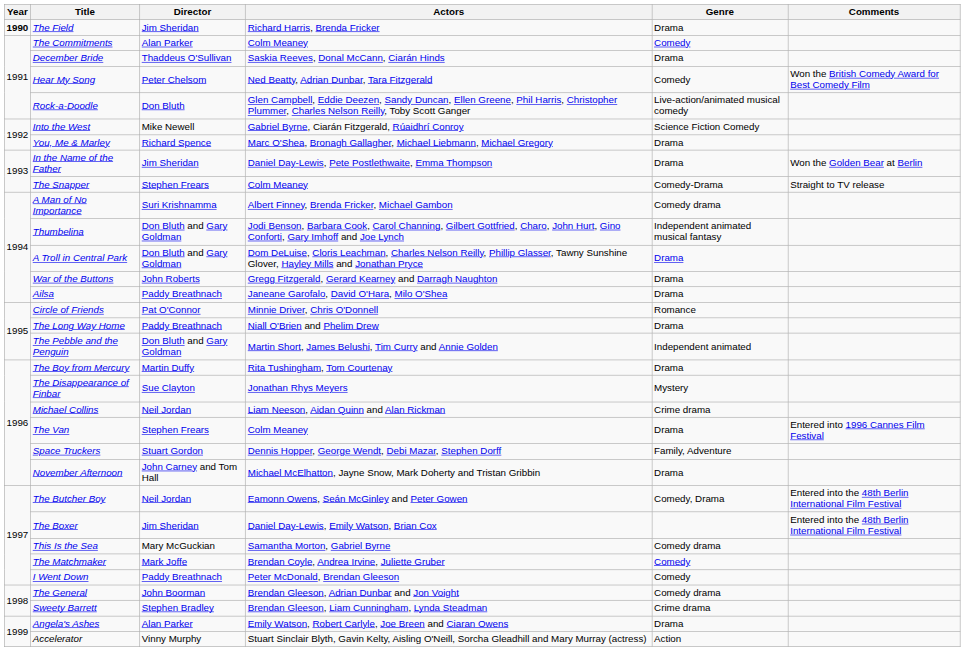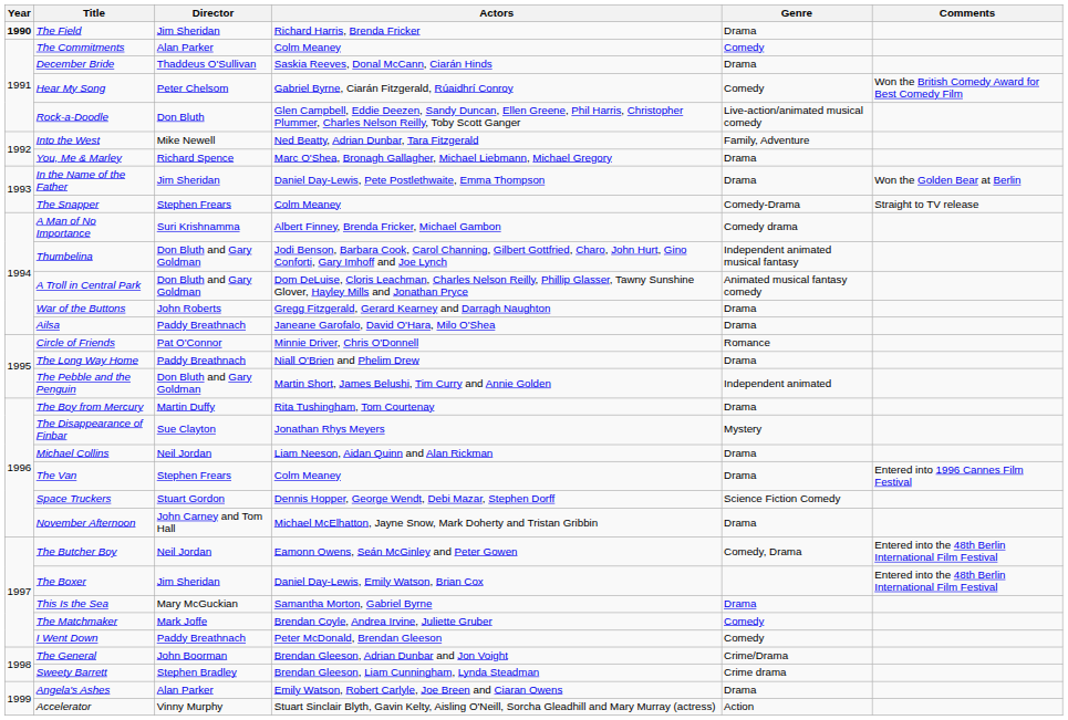Hear My Song | Actors: Ned Beatty, Adrian Dunbar, Tara Fitzgerald -> Gabriel Byrne, Ciarán Fitzgerald, Rúaidhrí Conroy
Into the West | Actors: Gabriel Byrne, Ciarán Fitzgerald, Rúaidhrí Conroy -> Ned Beatty, Adrian Dunbar, Tara Fitzgerald
Into the West | Genre: Science Fiction Comedy -> Family, Adventure
A Troll in Central Park | Genre: Drama -> Animated musical fantasy comedy
Michael Collins | Genre: Crime drama -> Drama
Space Truckers | Genre: Family, Adventure -> Science Fiction Comedy
This Is the Sea | Genre: Comedy drama -> Drama
The General | Genre: Comedy drama -> Crime/Drama
